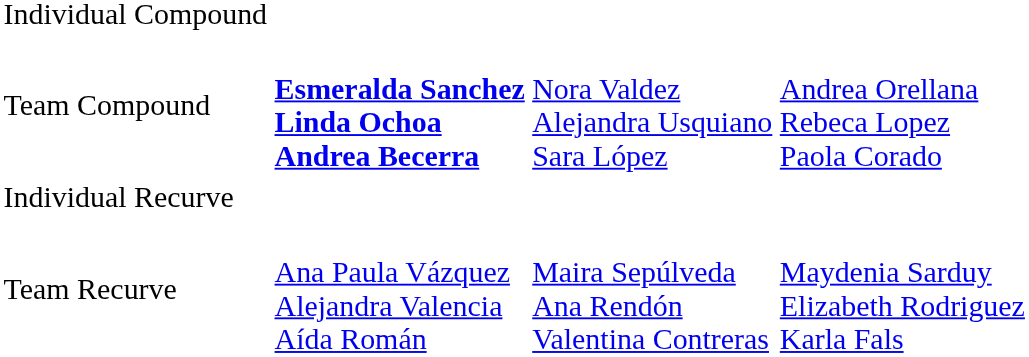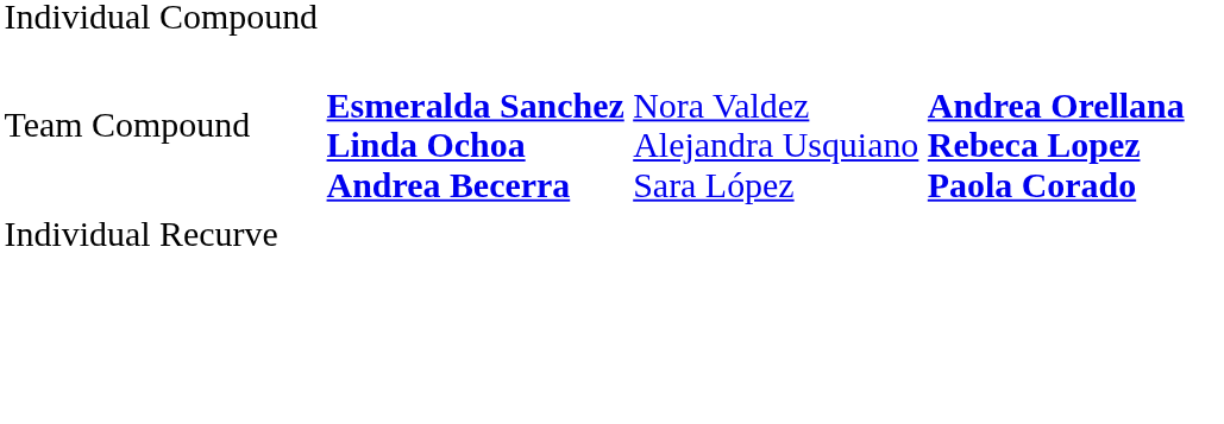Team Compound | column 4: normal -> bold
- row: Team Recurve | Ana Paula Vázquez Alejandra Valencia Aída Román | Maira Sepúlveda Ana Rendón Valentina Contreras | Maydenia Sarduy Elizabeth Rodriguez Karla Fals
